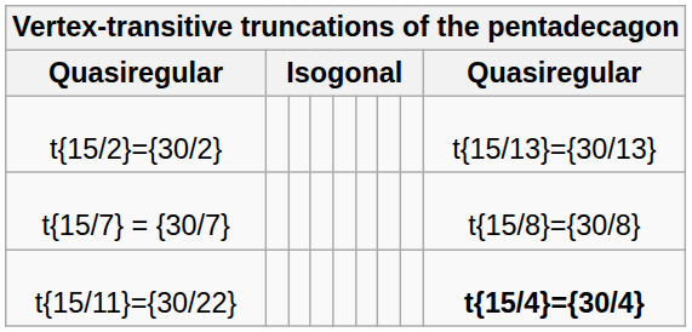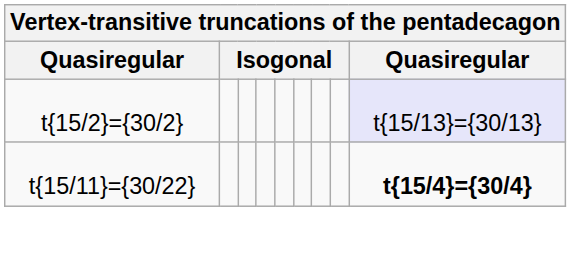t{15/2}={30/2} | column 9: no background -> lavender background
- row: t{15/7} = {30/7} | t{15/8}={30/8}
